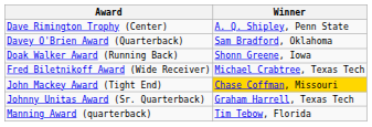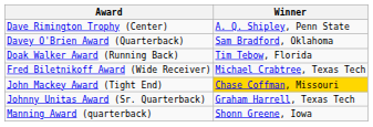Doak Walker Award (Running Back) | Winner: Shonn Greene, Iowa -> Tim Tebow, Florida
Manning Award (quarterback) | Winner: Tim Tebow, Florida -> Shonn Greene, Iowa
